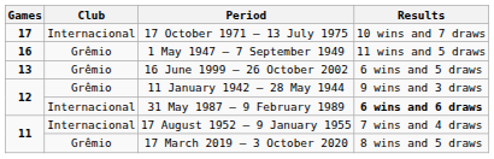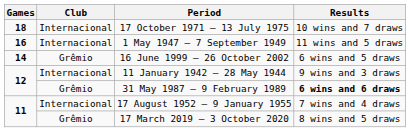17 October 1971 – 13 July 1975 | Games: 17 -> 18
1 May 1947 – 7 September 1949 | Club: Grêmio -> Internacional
16 June 1999 – 26 October 2002 | Games: 13 -> 14
11 January 1942 – 28 May 1944 | Club: Grêmio -> Internacional
31 May 1987 – 9 February 1989 | Club: Internacional -> Grêmio
